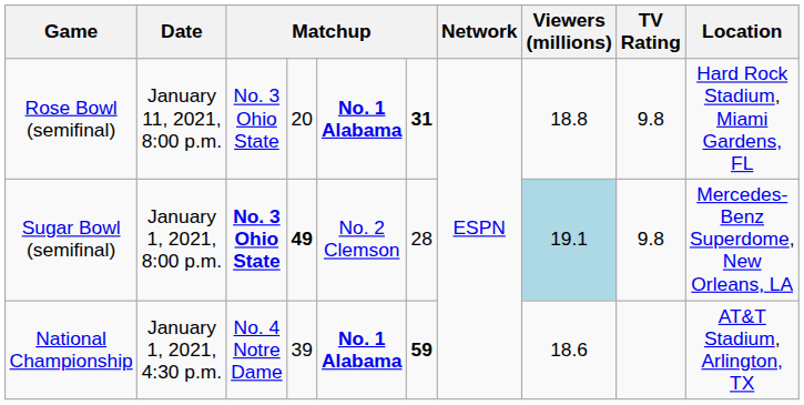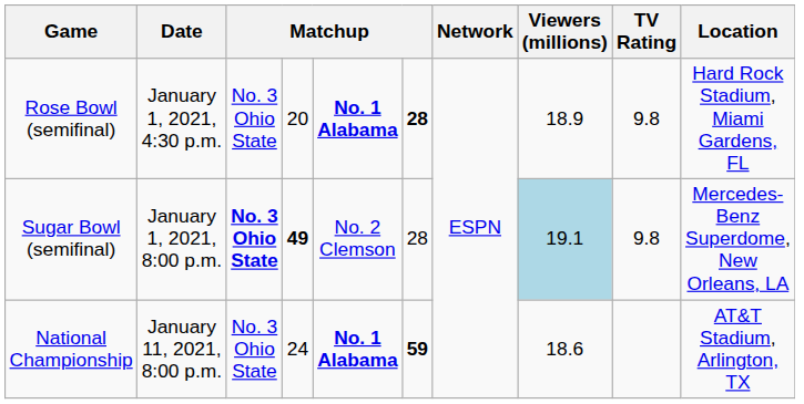Rose Bowl (semifinal) | Date: January 11, 2021, 8:00 p.m. -> January 1, 2021, 4:30 p.m.
Rose Bowl (semifinal) | column 6: 31 -> 28
Rose Bowl (semifinal) | Viewers (millions): 18.8 -> 18.9
National Championship | Date: January 1, 2021, 4:30 p.m. -> January 11, 2021, 8:00 p.m.
National Championship | column 3: No. 4 Notre Dame -> No. 3 Ohio State
National Championship | column 4: 39 -> 24
